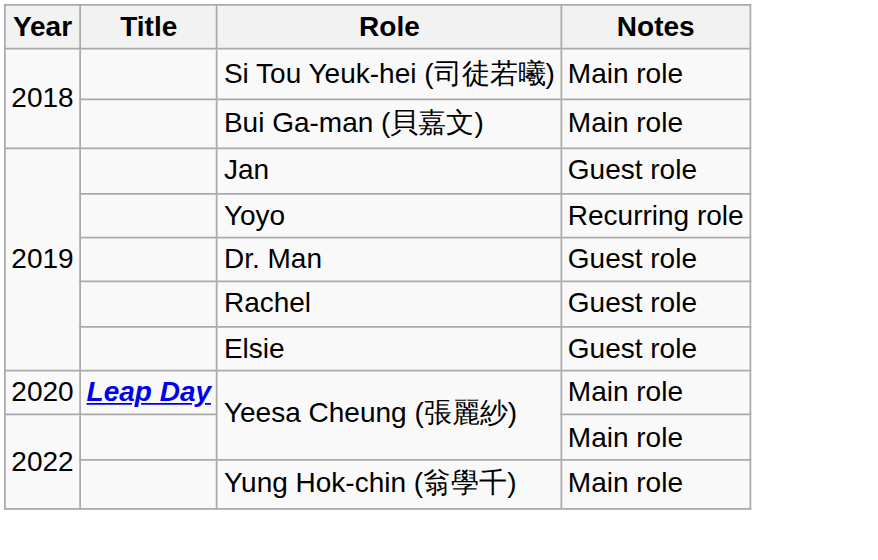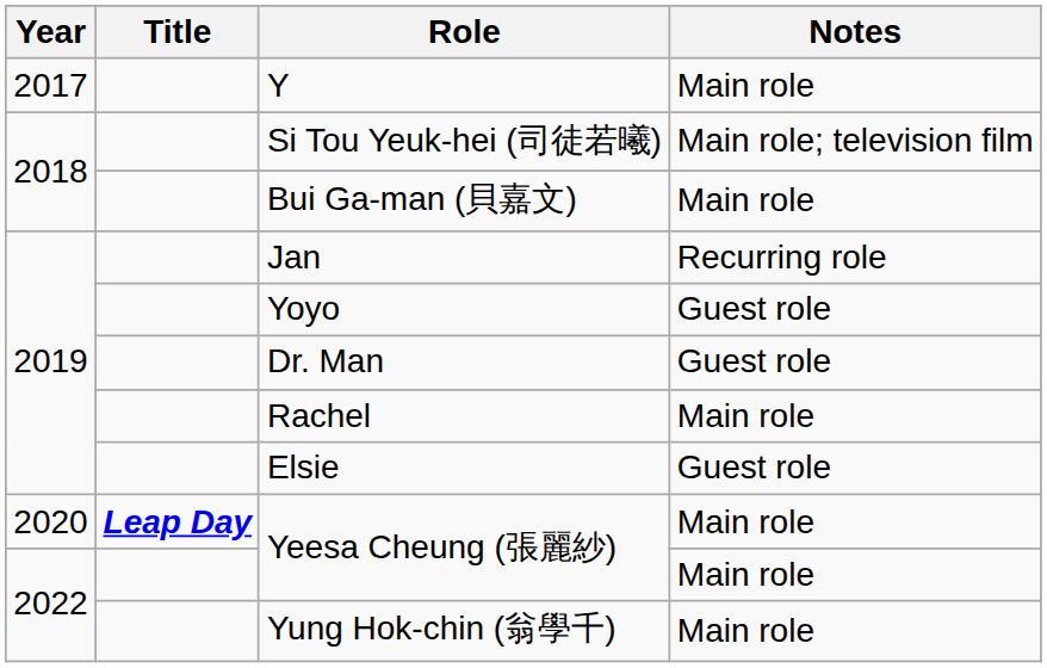+ row: 2017 | Y | Main role
Si Tou Yeuk-hei (司徒若曦) | Notes: Main role -> Main role; television film
Jan | Notes: Guest role -> Recurring role
Yoyo | Notes: Recurring role -> Guest role
Rachel | Notes: Guest role -> Main role
